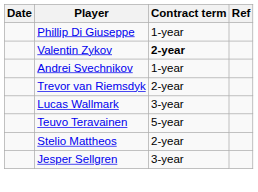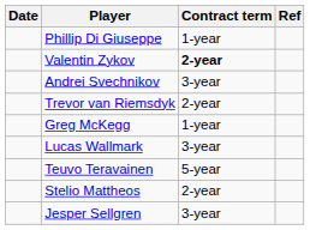Andrei Svechnikov | Contract term: 1-year -> 3-year
+ row: Greg McKegg | 1-year
